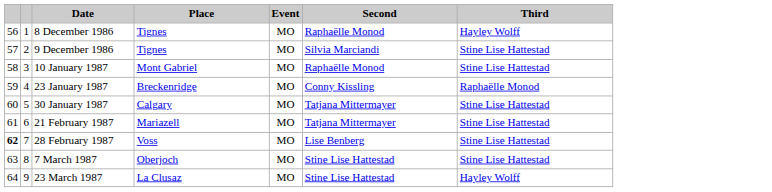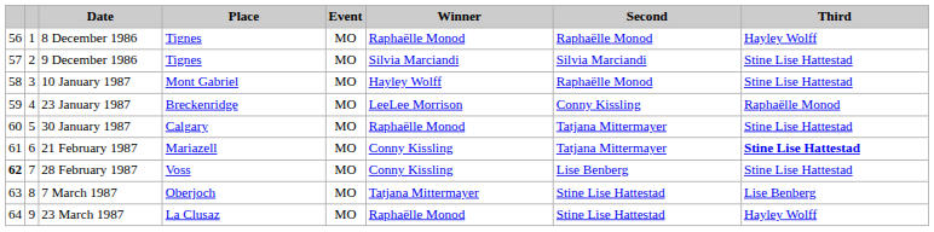+ column: Winner | Raphaëlle Monod | Silvia Marciandi | Hayley Wolff | LeeLee Morrison | Raphaëlle Monod | Conny Kissling | Conny Kissling | Tatjana Mittermayer | Raphaëlle Monod
21 February 1987 | Third: normal -> bold
7 March 1987 | Third: Stine Lise Hattestad -> Lise Benberg
